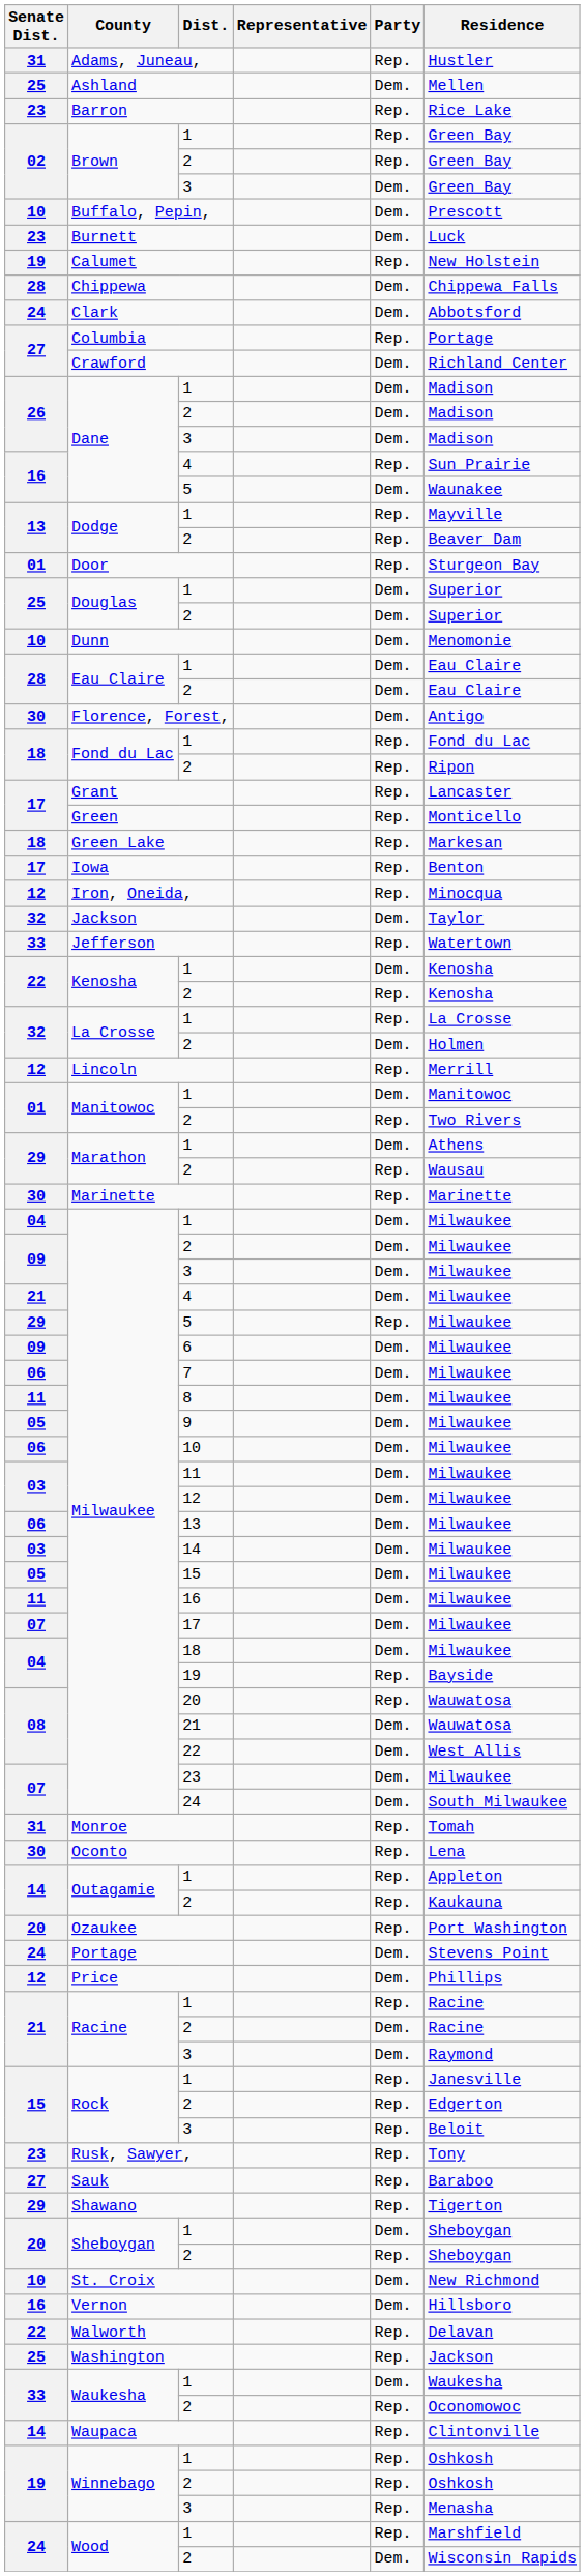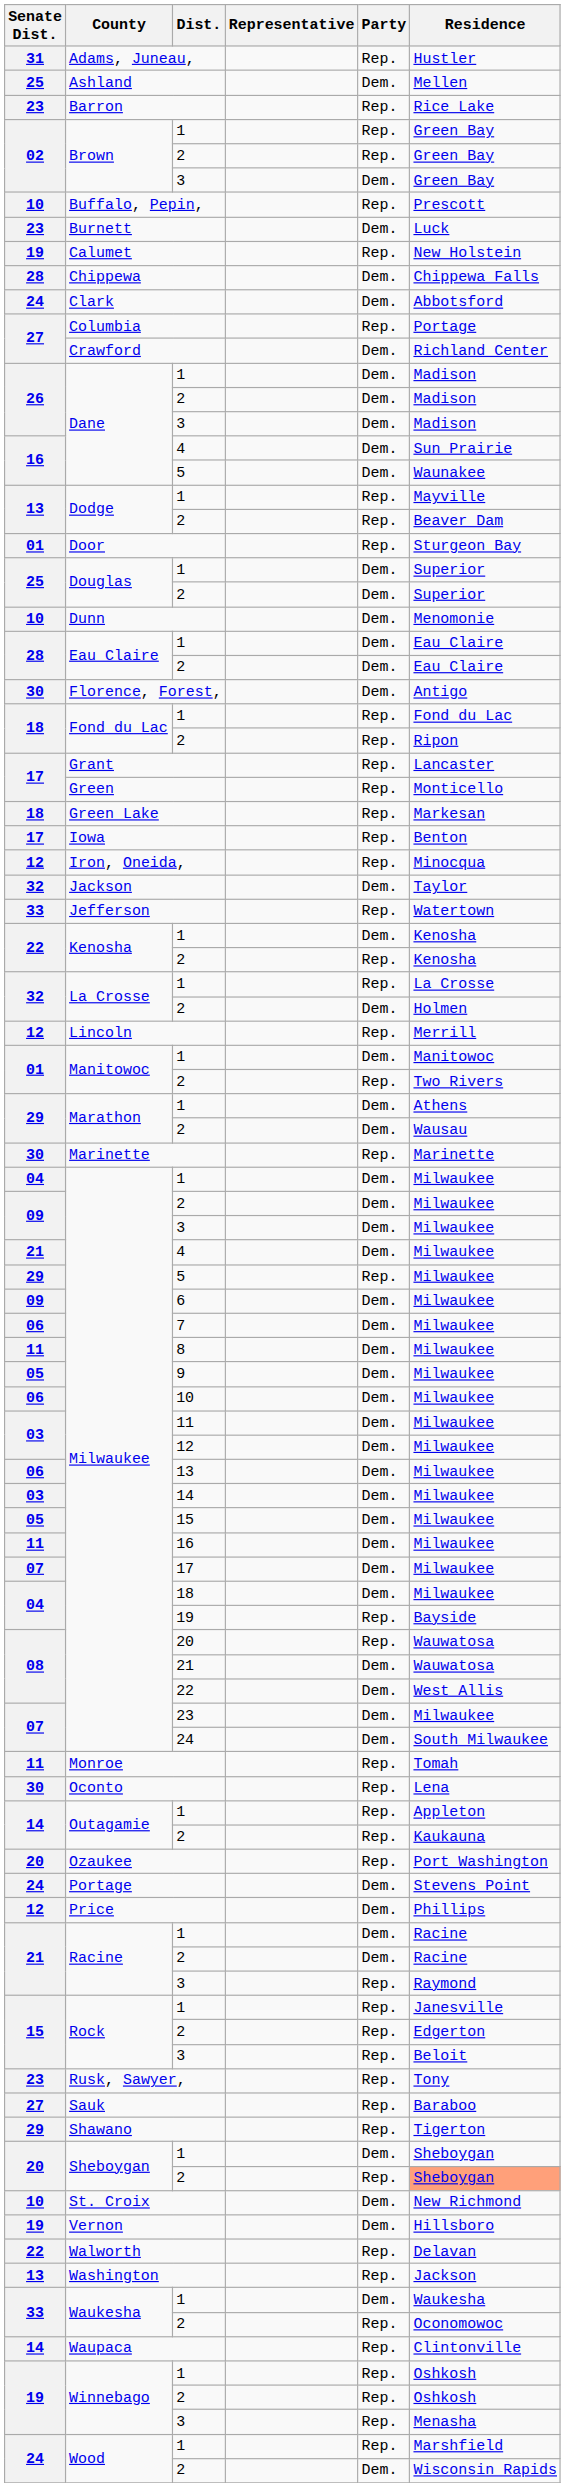Buffalo, Pepin, | Party: Dem. -> Rep.
Dane / 4 | Party: Rep. -> Dem.
Marathon / 2 | Party: Rep. -> Dem.
Monroe | Senate Dist.: 31 -> 11
Racine / 1 | Party: Rep. -> Dem.
Racine / 3 | Party: Dem. -> Rep.
Sheboygan / 2 | Residence: no background -> lightsalmon background
Vernon | Senate Dist.: 16 -> 19
Washington | Senate Dist.: 25 -> 13
